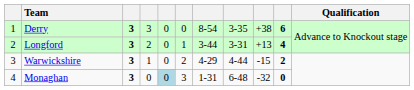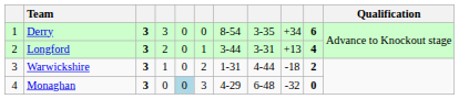Derry | column 9: +38 -> +34
Warwickshire | column 7: 4-29 -> 1-31
Warwickshire | column 9: -15 -> -18
Monaghan | column 7: 1-31 -> 4-29
